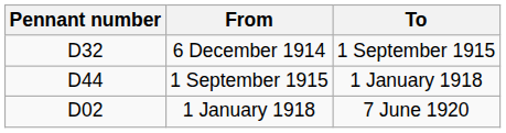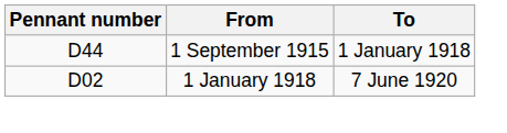- row: D32 | 6 December 1914 | 1 September 1915
